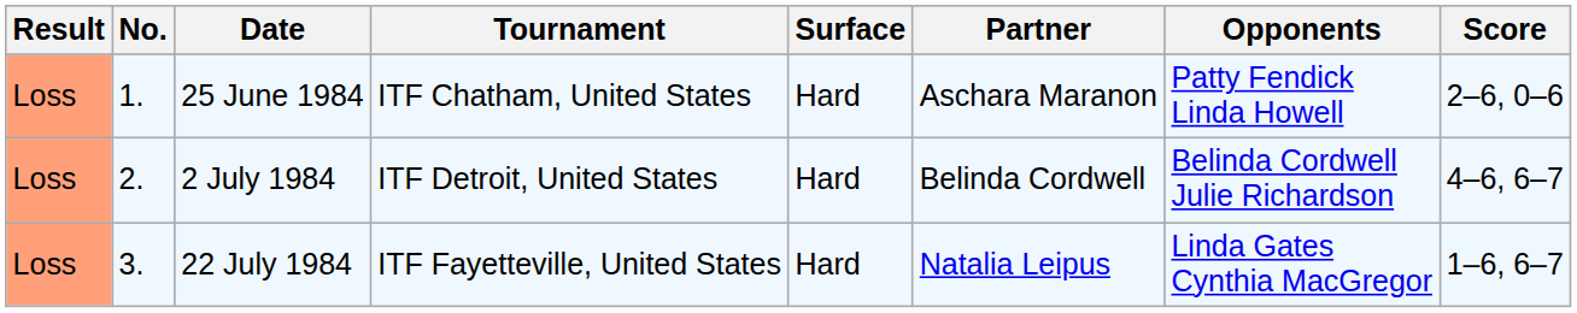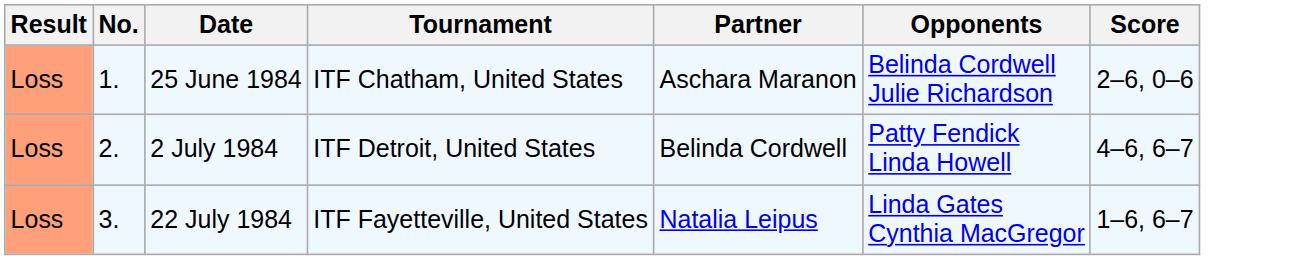- column: Surface | Hard | Hard | Hard
25 June 1984 | Opponents: Patty Fendick Linda Howell -> Belinda Cordwell Julie Richardson
2 July 1984 | Opponents: Belinda Cordwell Julie Richardson -> Patty Fendick Linda Howell
